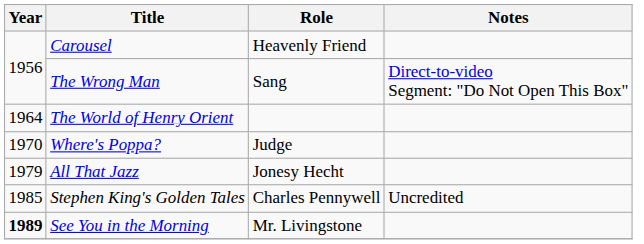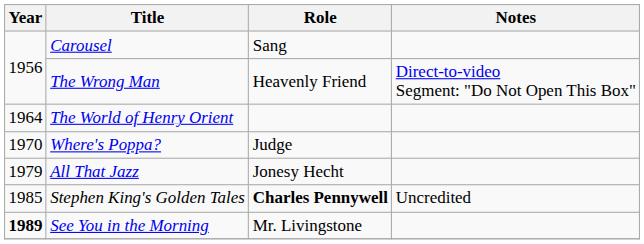Carousel | Role: Heavenly Friend -> Sang
The Wrong Man | Role: Sang -> Heavenly Friend
Stephen King's Golden Tales | Role: normal -> bold
